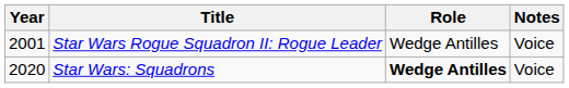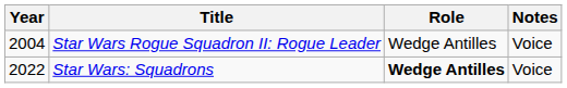Star Wars Rogue Squadron II: Rogue Leader | Year: 2001 -> 2004
Star Wars: Squadrons | Year: 2020 -> 2022
